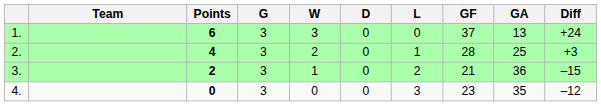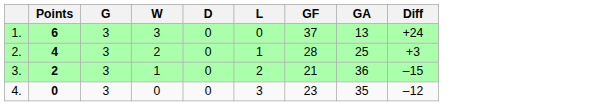- column: Team
